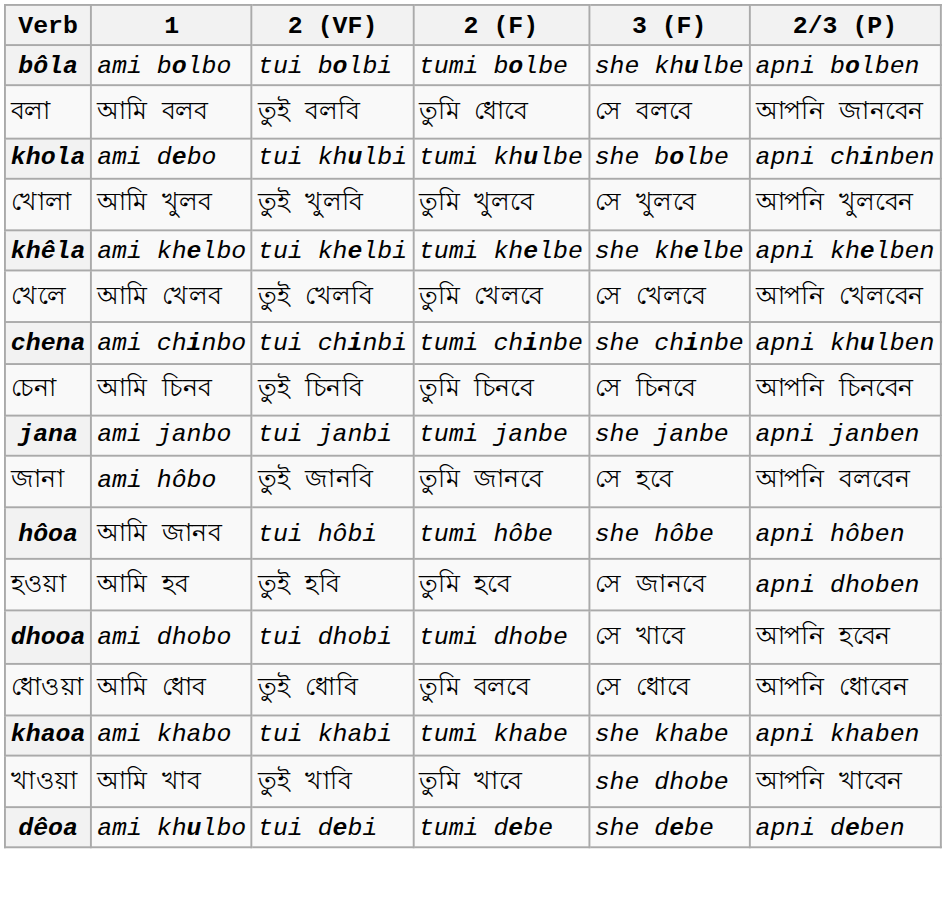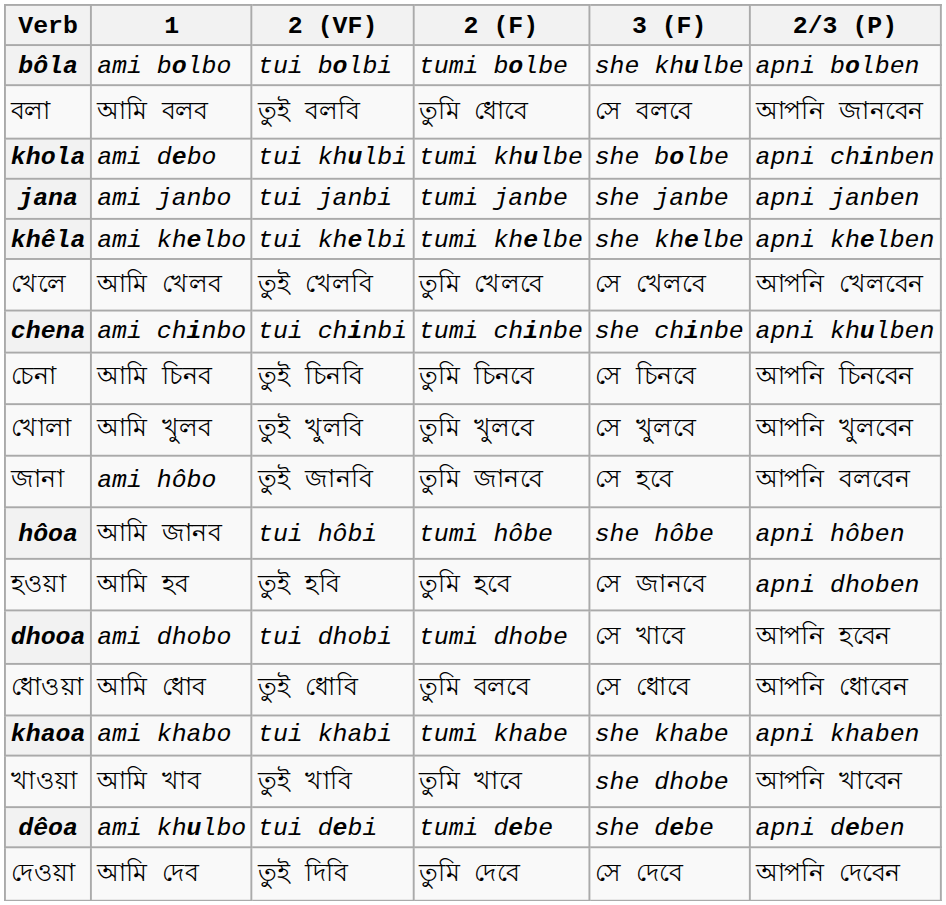rows swapped: খোলা <-> jana
+ row: দেওয়া | আমি দেব | তুই দিবি | তুমি দেবে | সে দেবে | আপনি দেবেন
